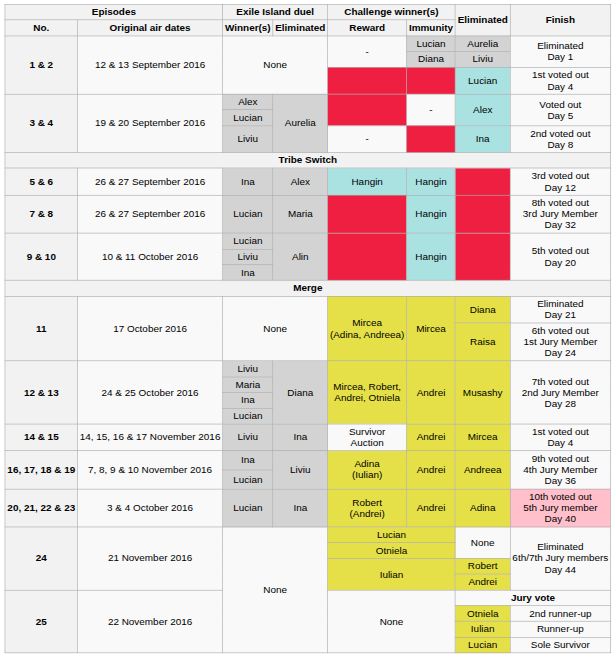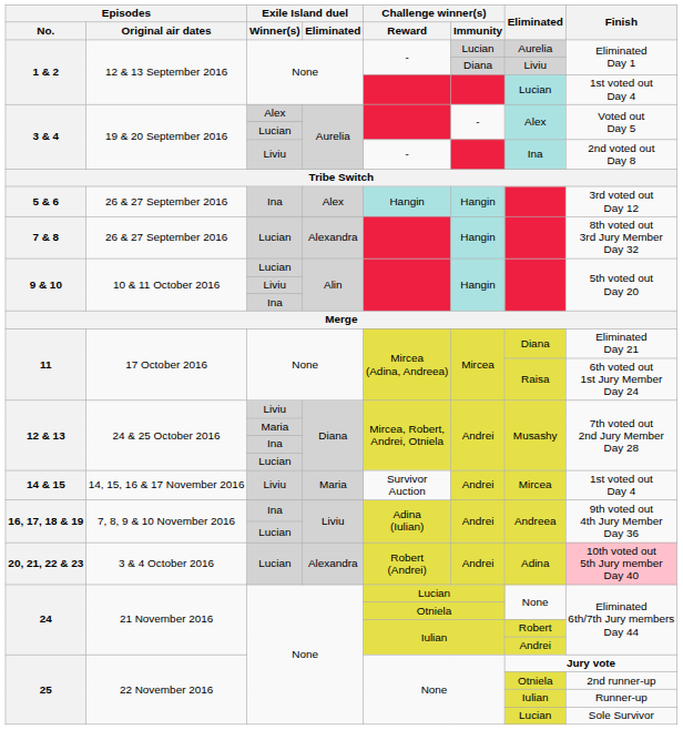7 & 8 | Exile Island duel / Eliminated: Maria -> Alexandra
14 & 15 | Exile Island duel / Eliminated: Ina -> Maria
20, 21, 22 & 23 | Exile Island duel / Eliminated: Ina -> Alexandra
